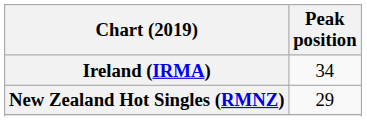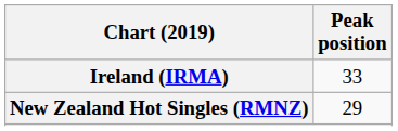Ireland (IRMA) | Peak position: 34 -> 33
